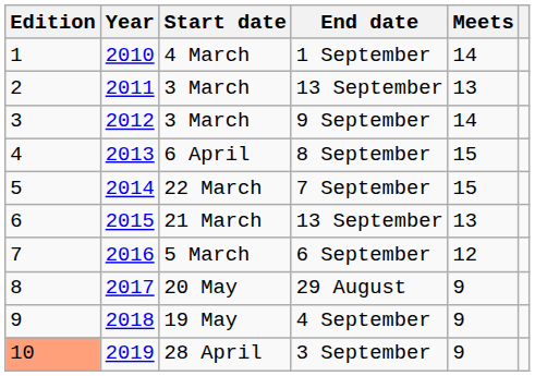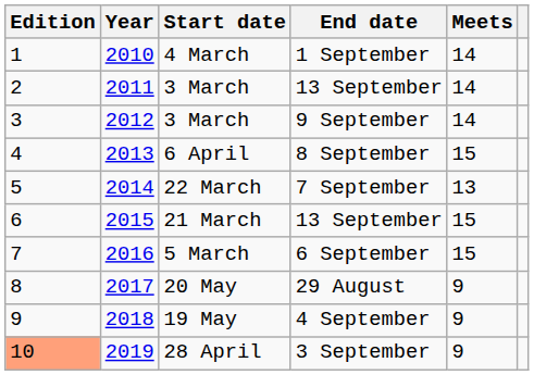3 March / 13 September | Meets: 13 -> 14
22 March | Meets: 15 -> 13
21 March | Meets: 13 -> 15
5 March | Meets: 12 -> 15
